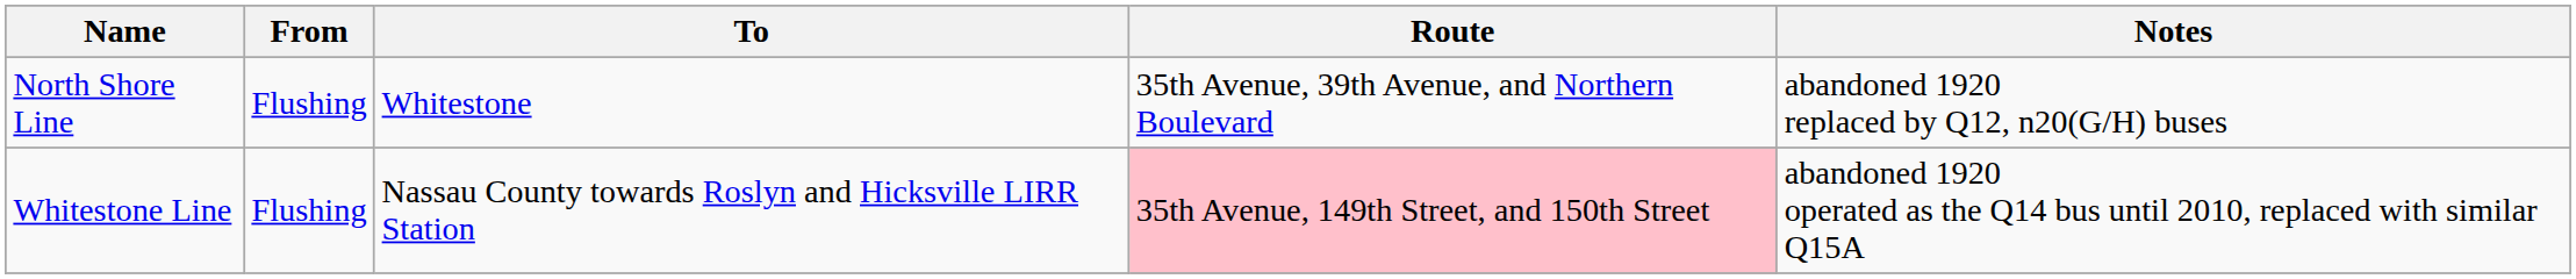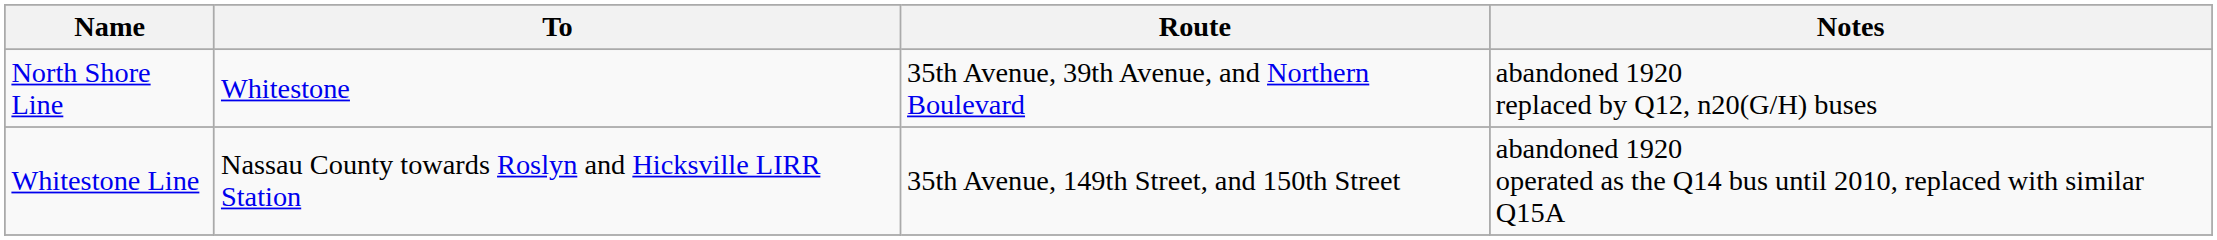- column: From | Flushing | Flushing
Whitestone Line | Route: pink background -> no background
